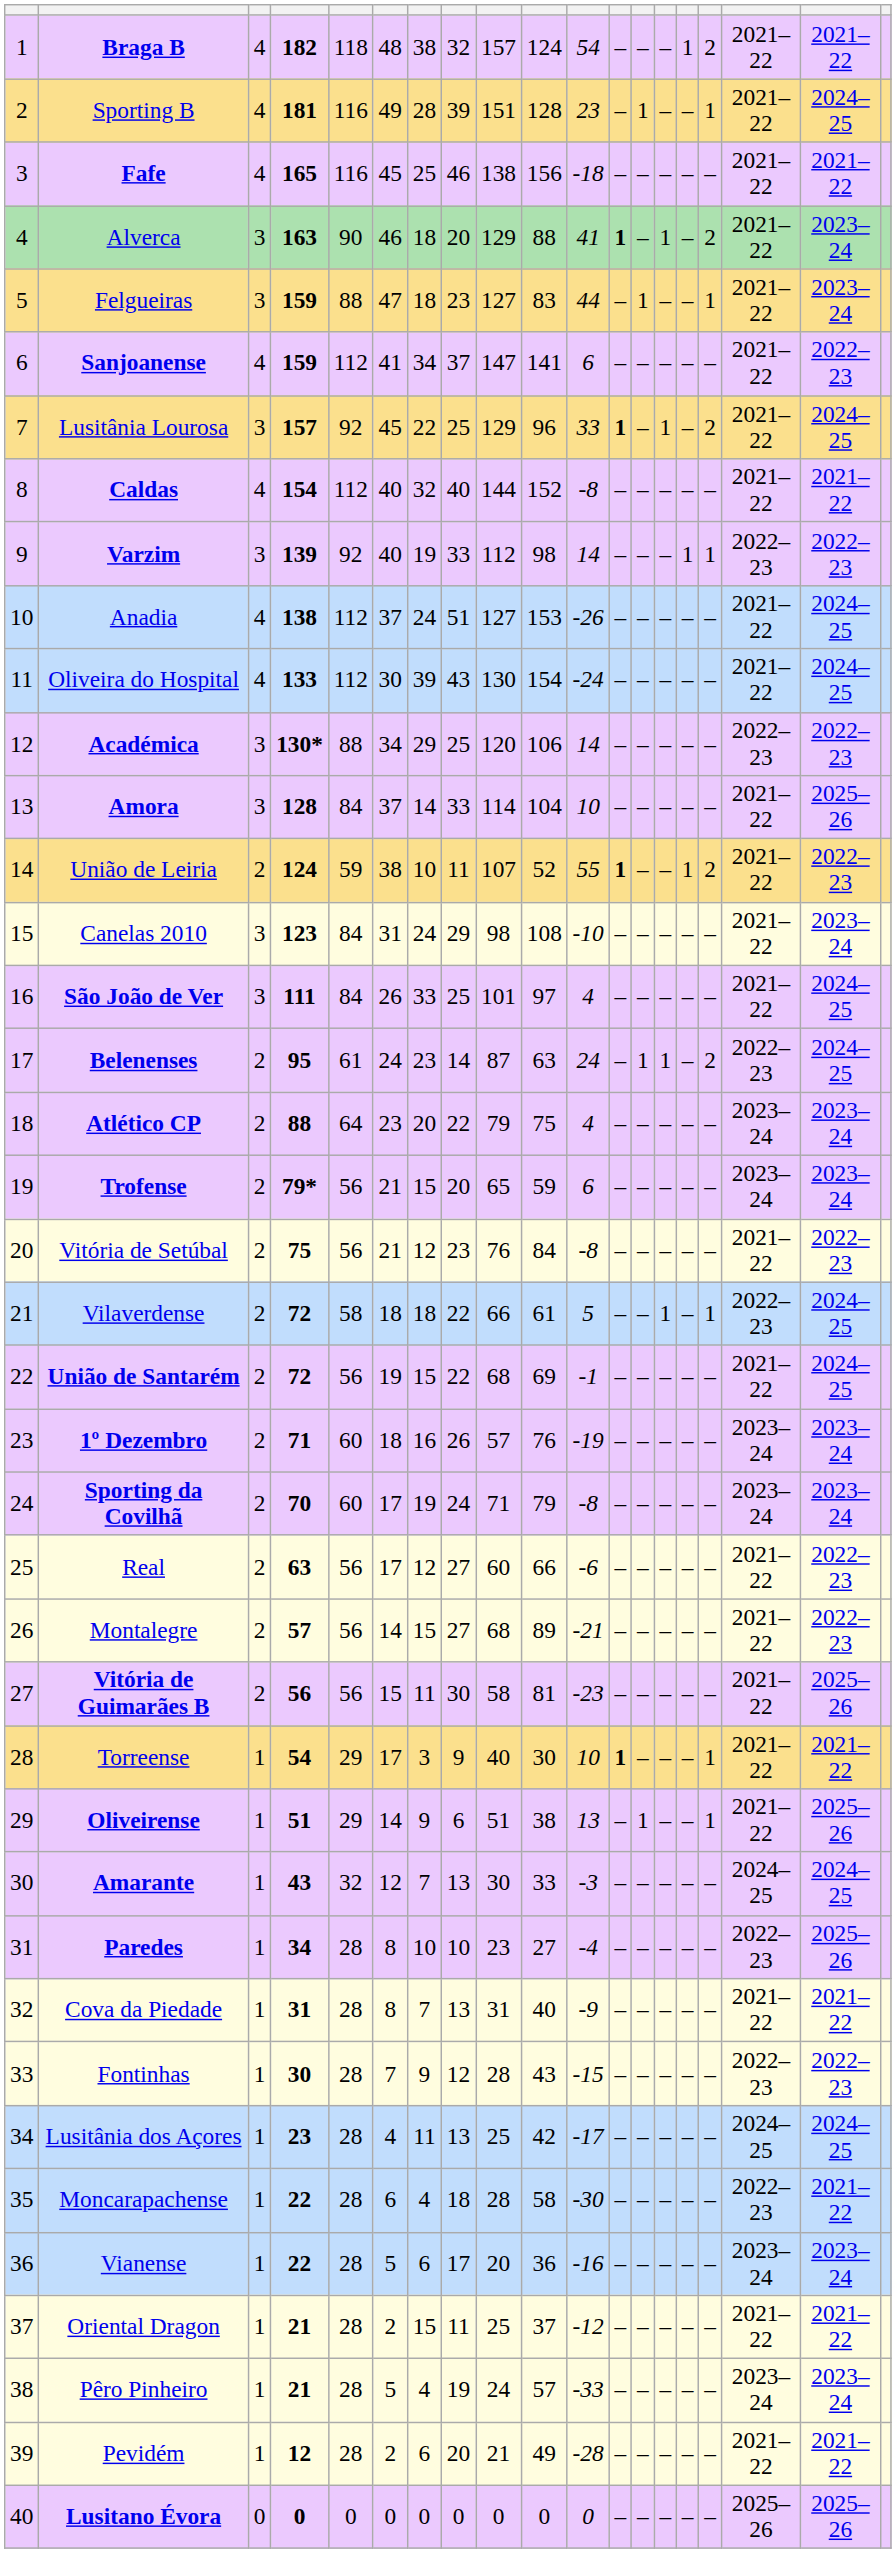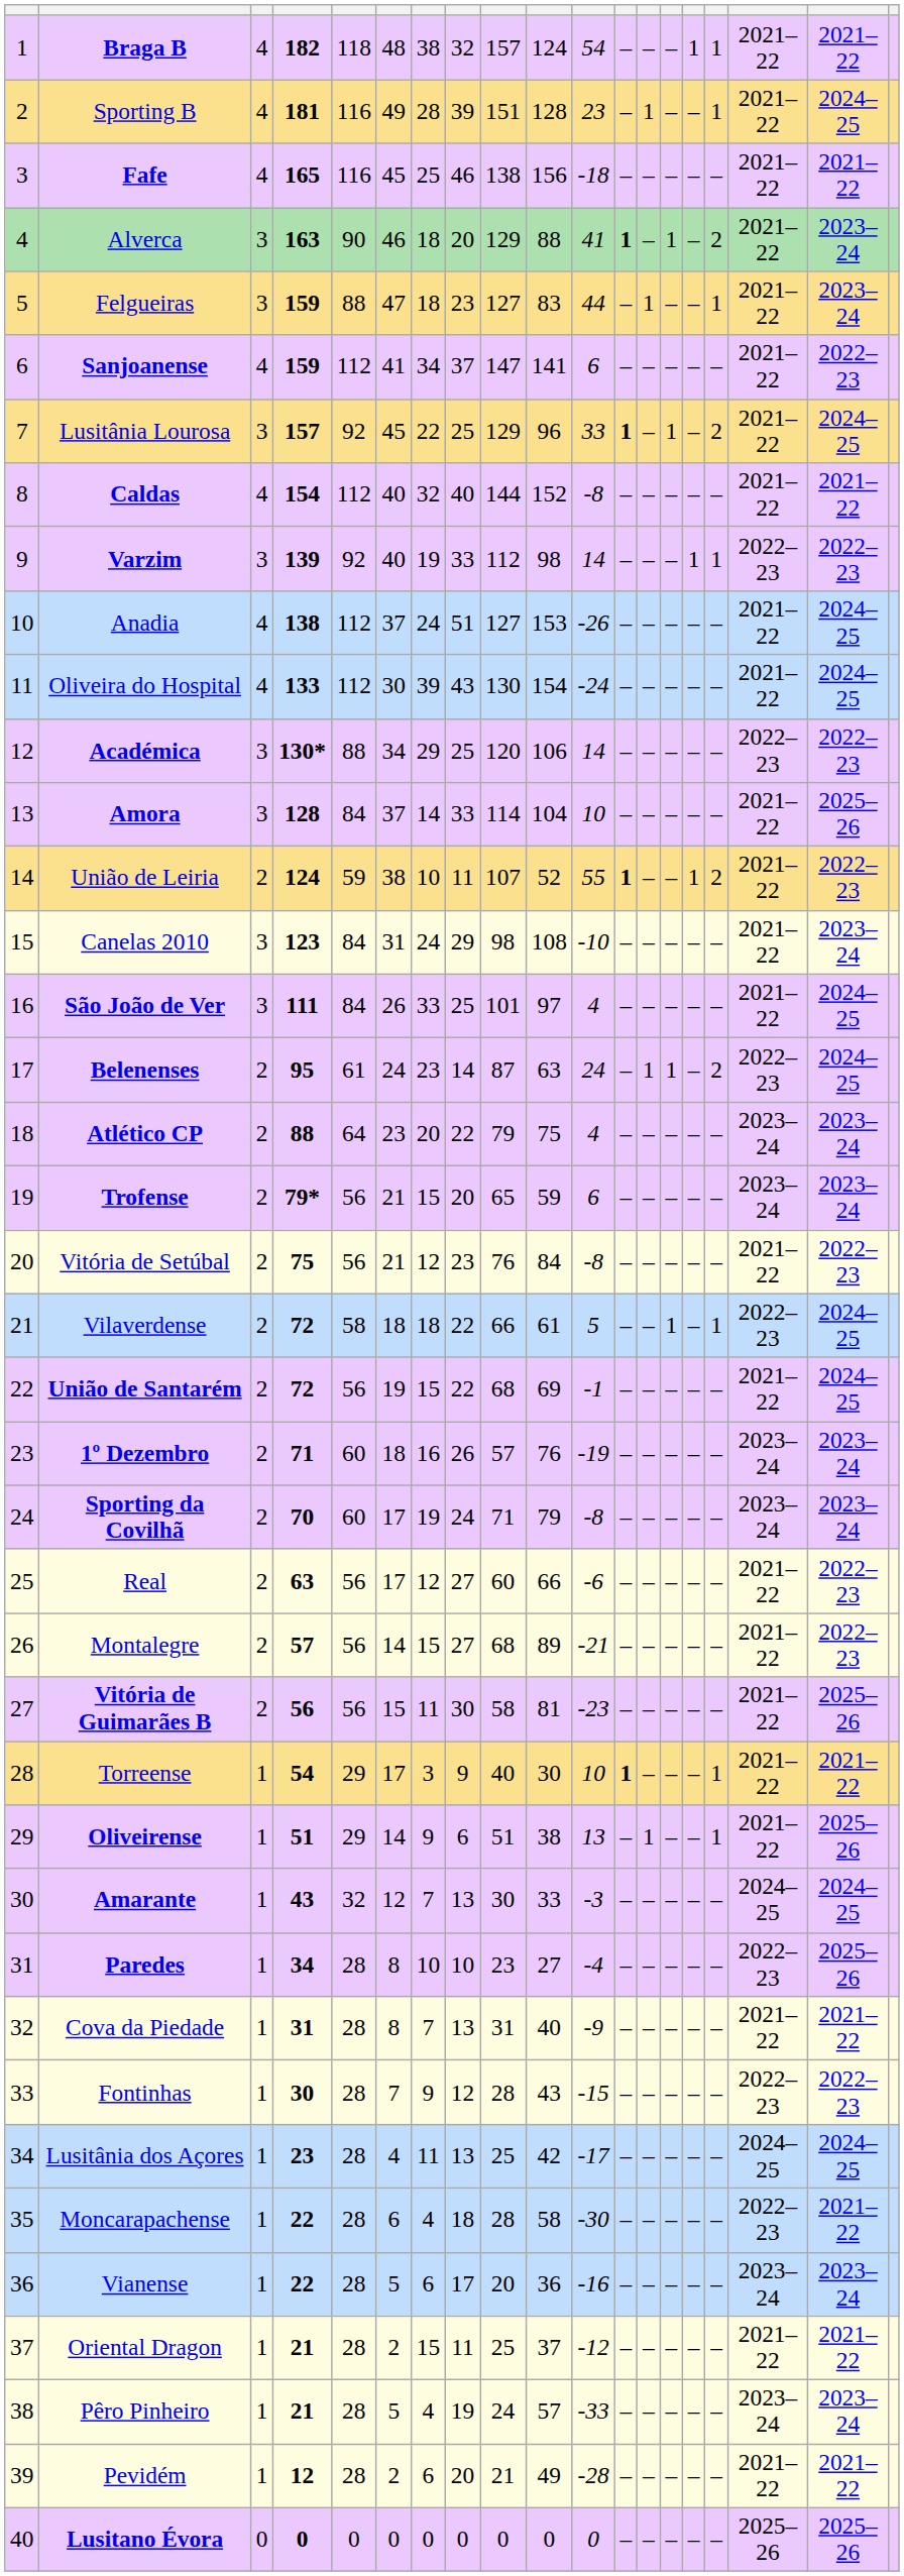Braga B | column 16: 2 -> 1
